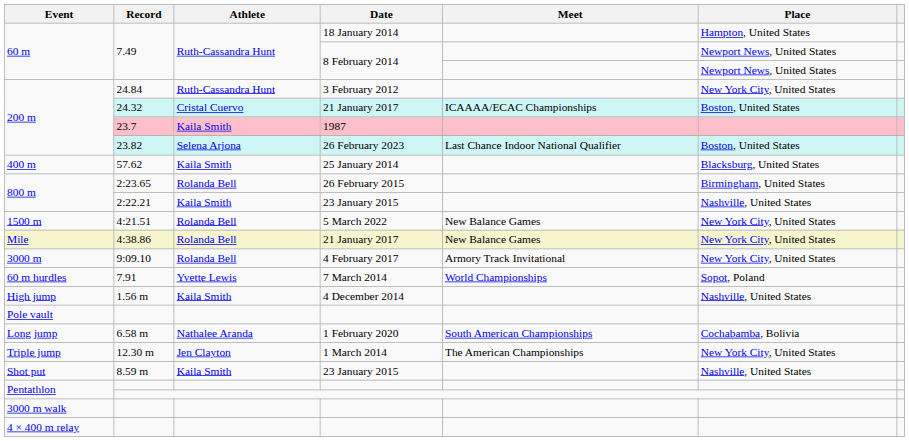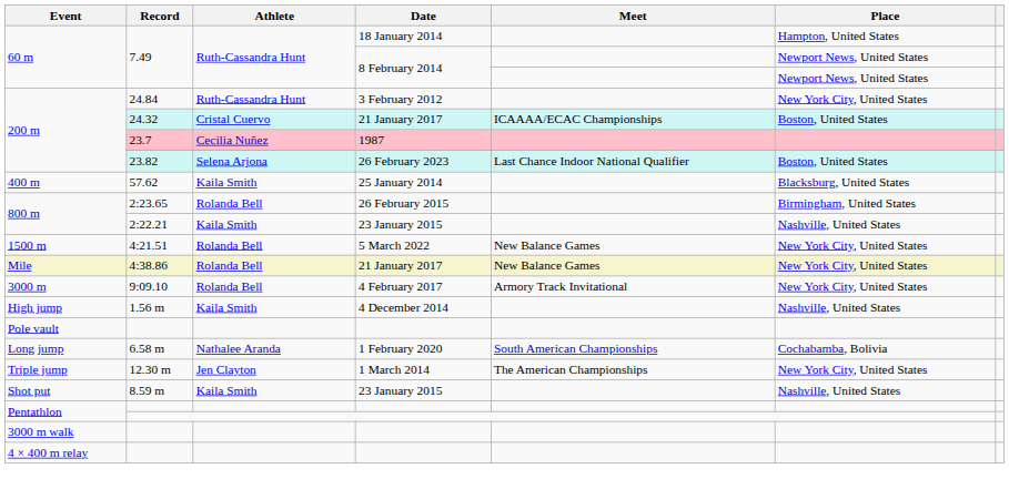23.7 | Athlete: Kaila Smith -> Cecilia Nuñez
- row: 60 m hurdles | 7.91 | Yvette Lewis | 7 March 2014 | World Championships | Sopot, Poland
